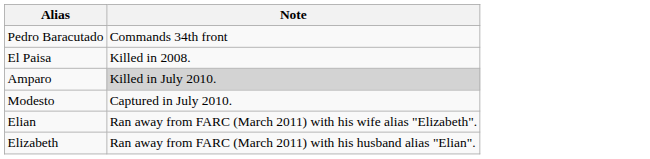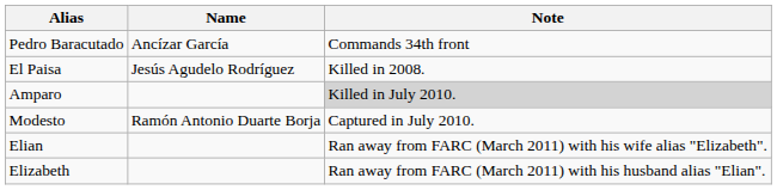+ column: Name | Ancízar García | Jesús Agudelo Rodríguez | Ramón Antonio Duarte Borja
